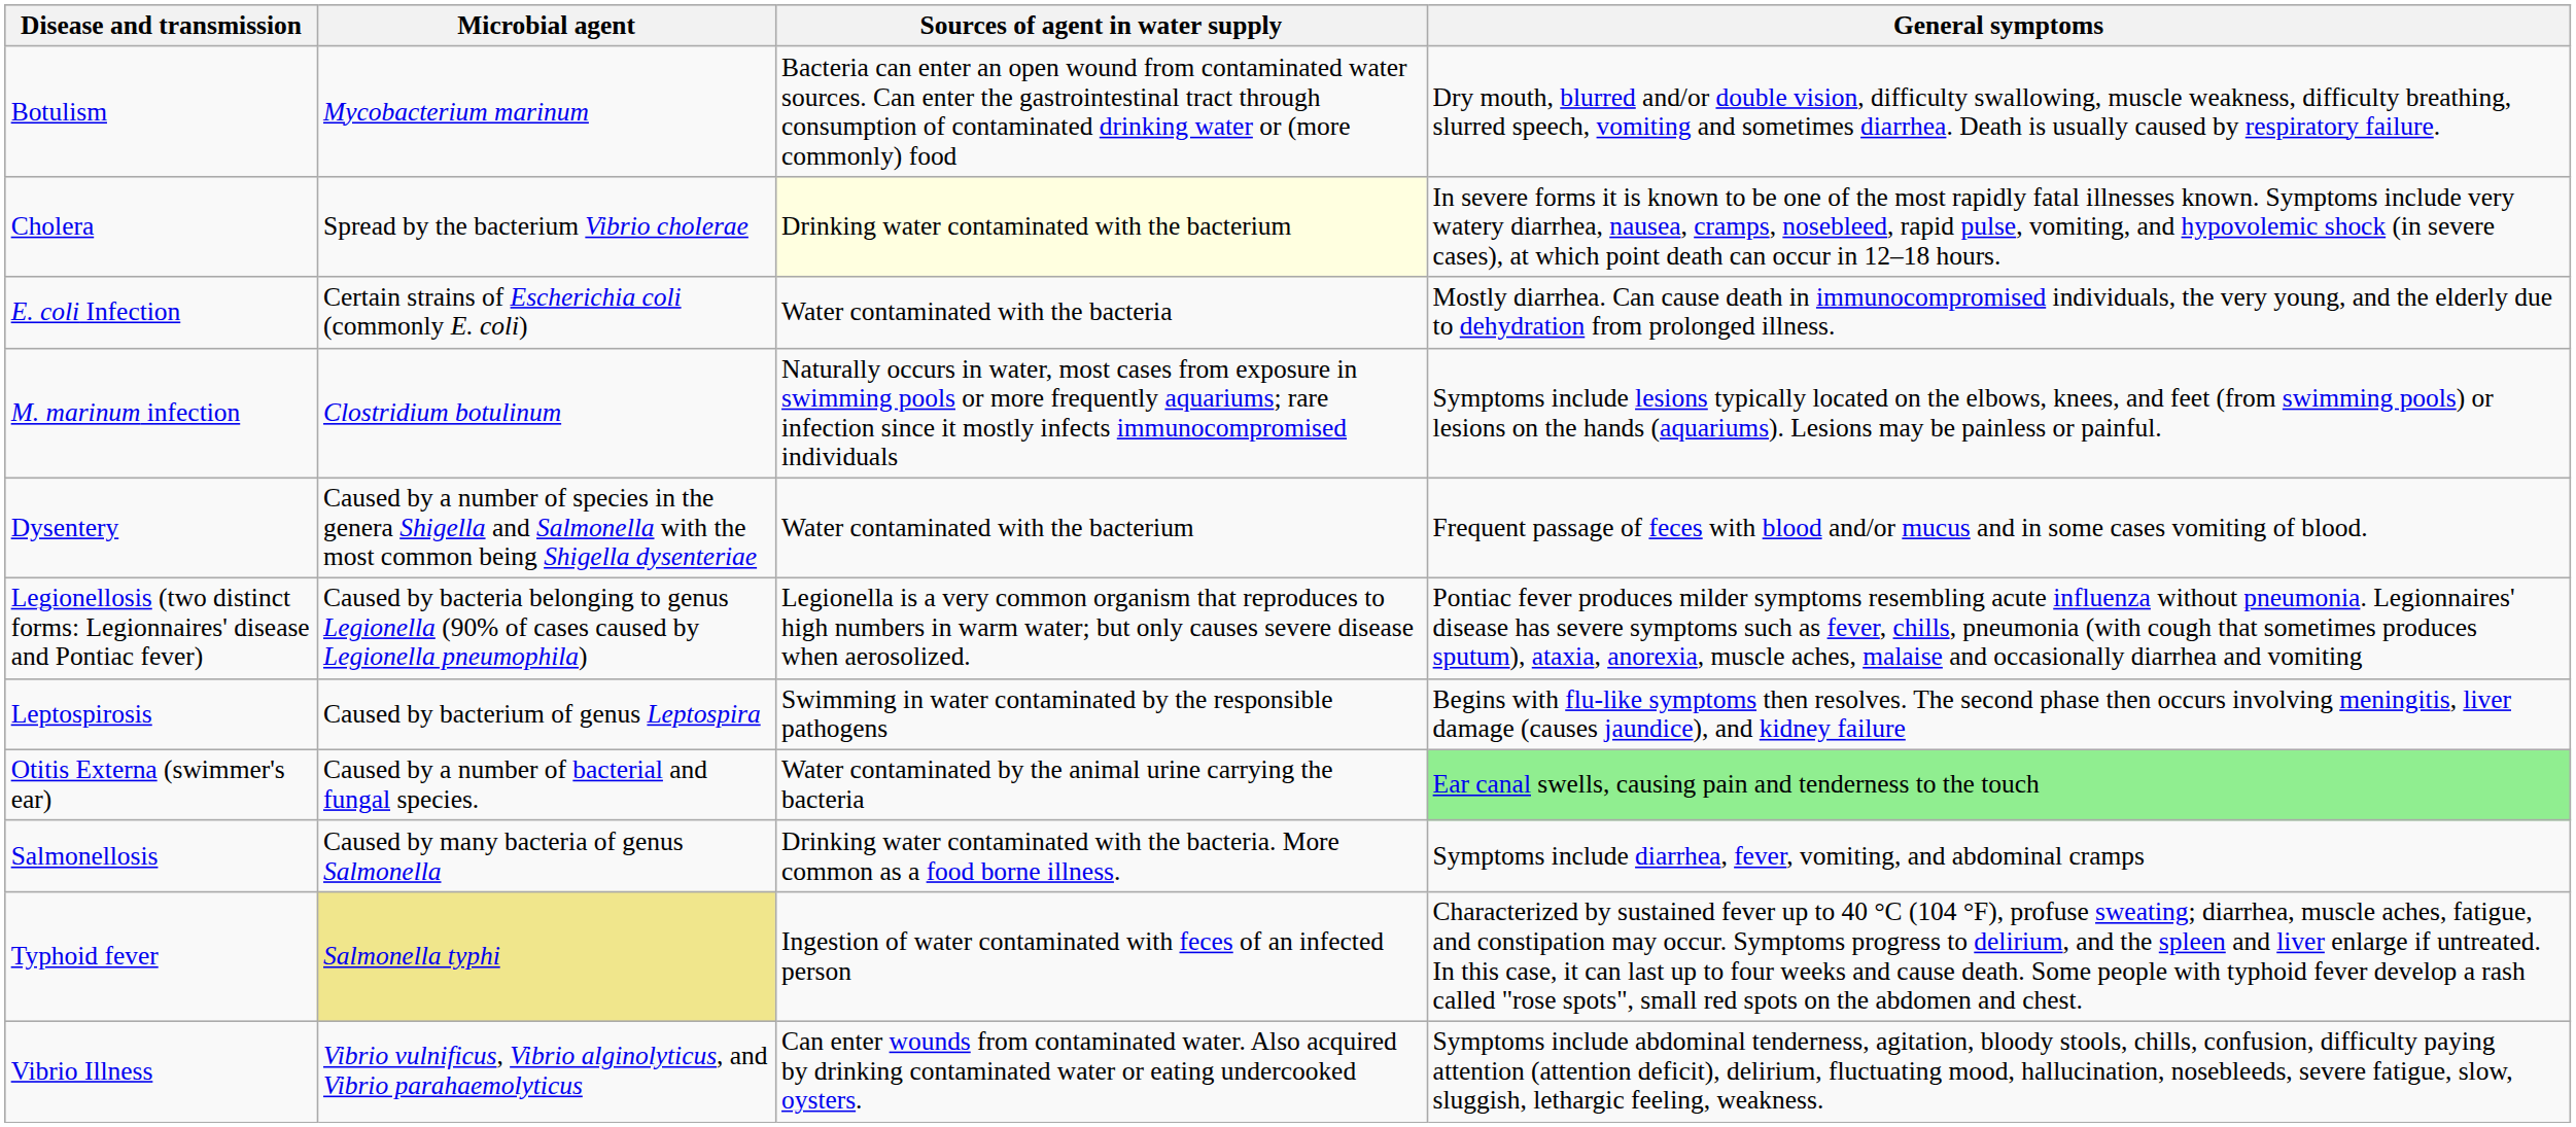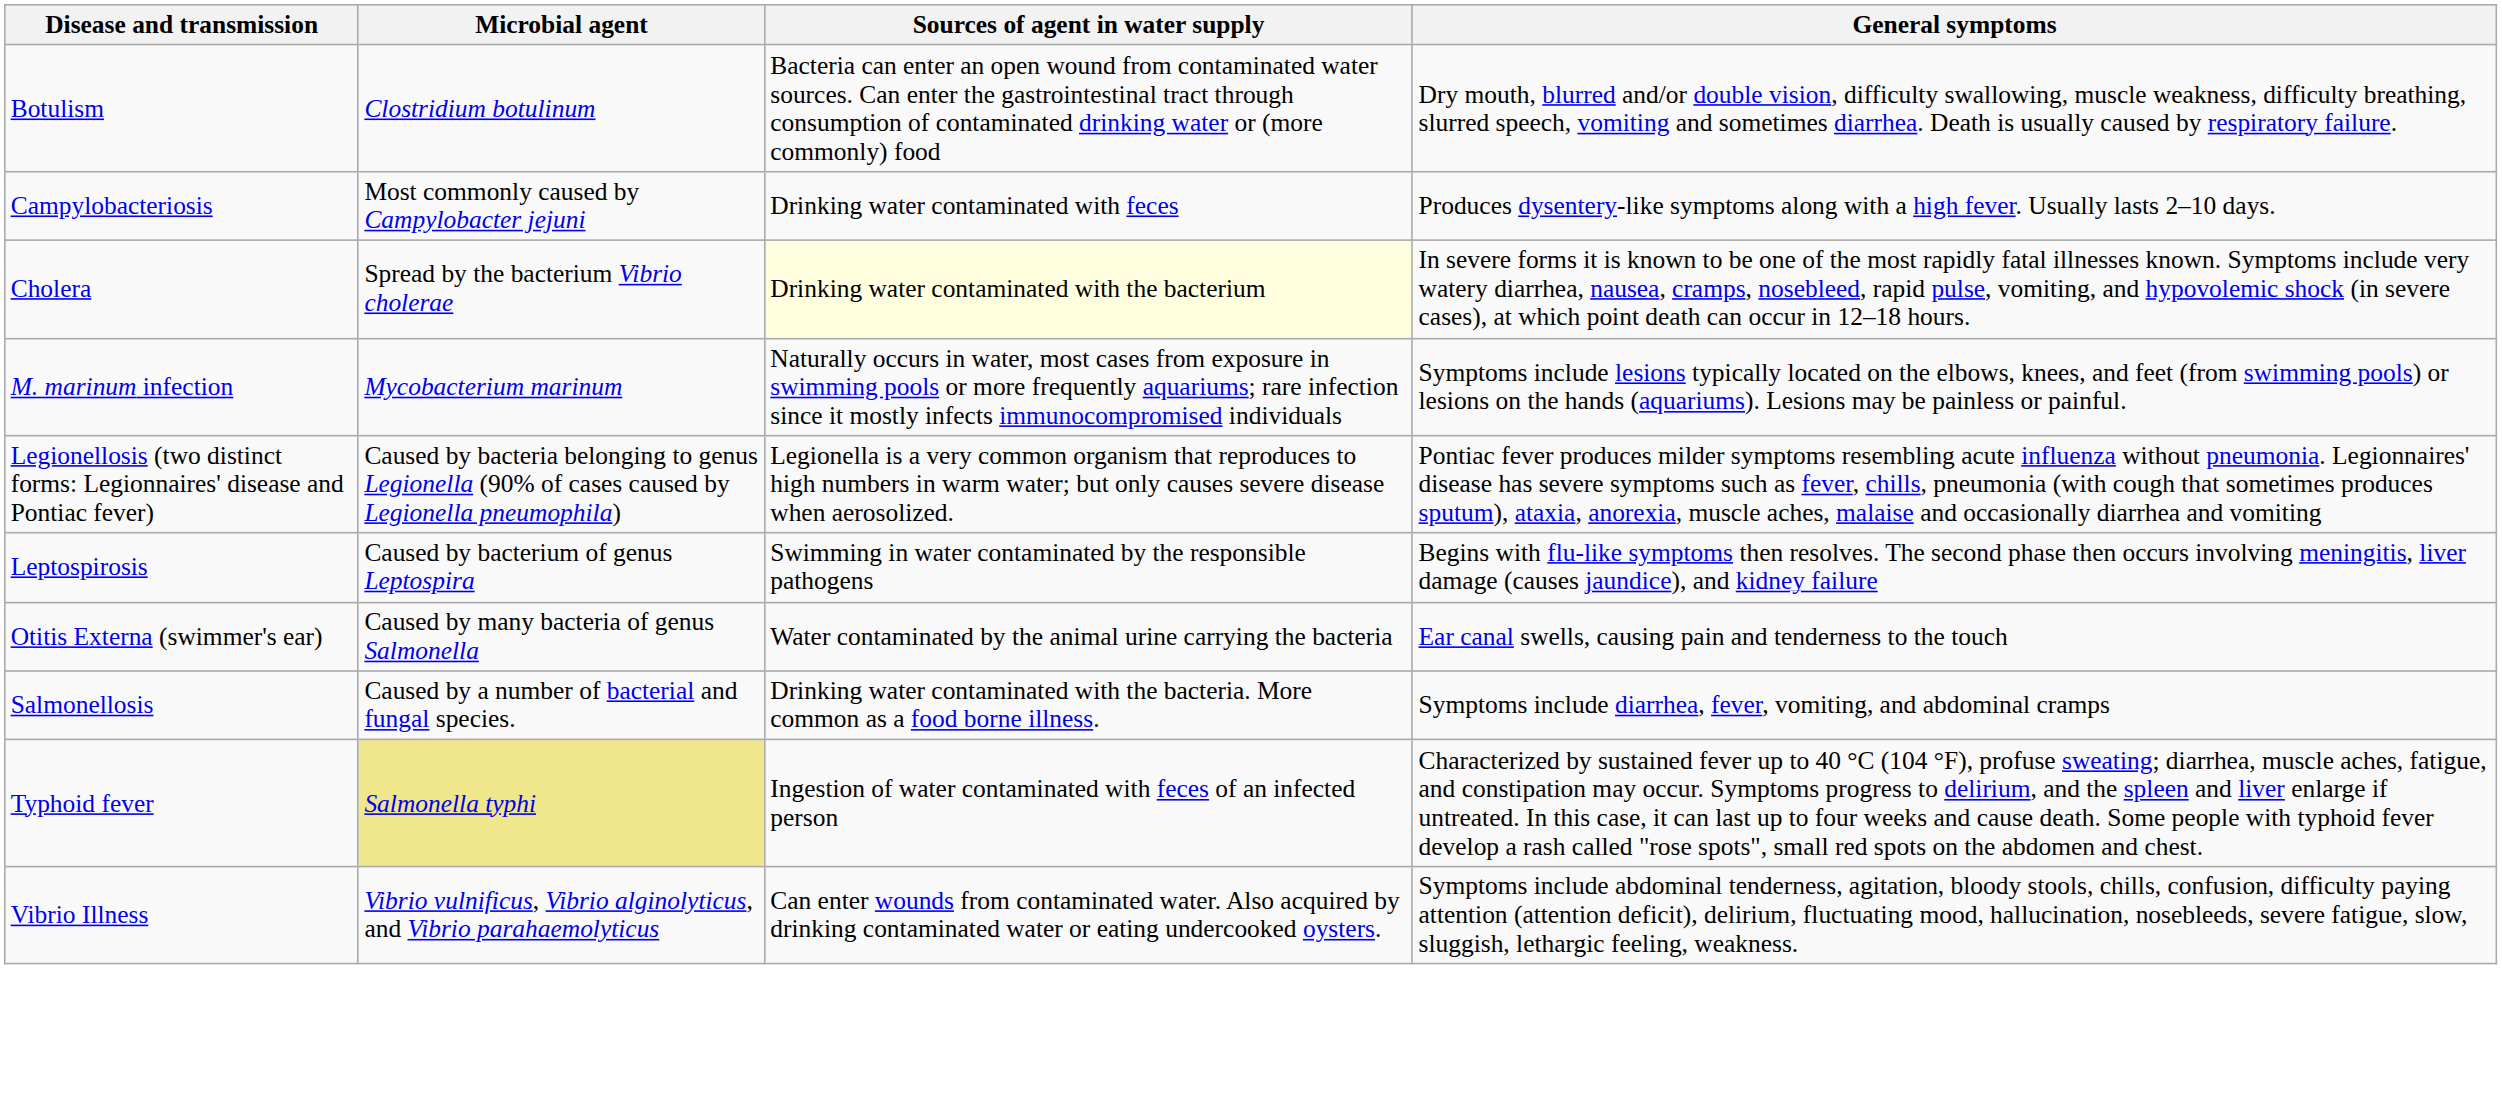Botulism | Microbial agent: Mycobacterium marinum -> Clostridium botulinum
+ row: Campylobacteriosis | Most commonly caused by Campylobacter jejuni | Drinking water contaminated with feces | Produces dysentery-like symptoms along with a high fever. Usually lasts 2–10 days.
- row: E. coli Infection | Certain strains of Escherichia coli (commonly E. coli) | Water contaminated with the bacteria | Mostly diarrhea. Can cause death in immunocompromised individuals, the very young, and the elderly due to dehydration from prolonged illness.
M. marinum infection | Microbial agent: Clostridium botulinum -> Mycobacterium marinum
- row: Dysentery | Caused by a number of species in the genera Shigella and Salmonella with the most common being Shigella dysenteriae | Water contaminated with the bacterium | Frequent passage of feces with blood and/or mucus and in some cases vomiting of blood.
Otitis Externa (swimmer's ear) | Microbial agent: Caused by a number of bacterial and fungal species. -> Caused by many bacteria of genus Salmonella
Otitis Externa (swimmer's ear) | General symptoms: lightgreen background -> no background
Salmonellosis | Microbial agent: Caused by many bacteria of genus Salmonella -> Caused by a number of bacterial and fungal species.
